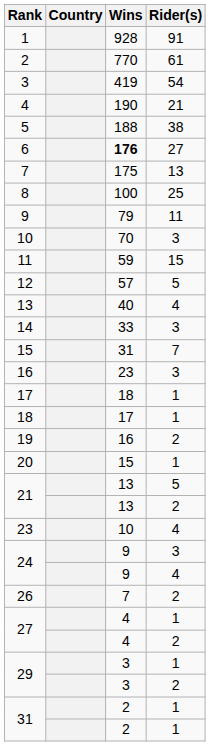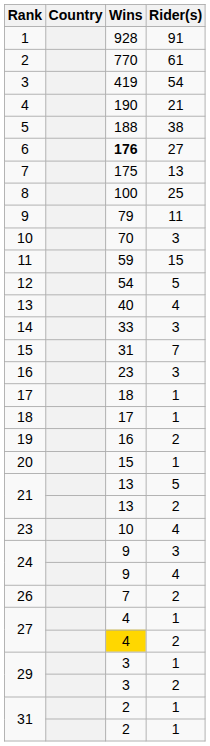12 | Wins: 57 -> 54
27 / 2 | Wins: no background -> gold background
